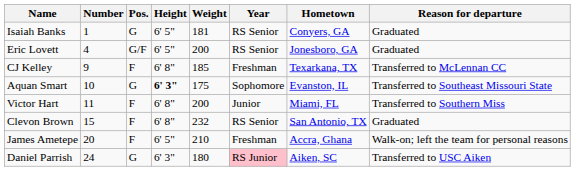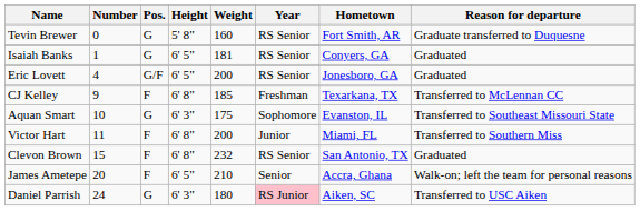+ row: Tevin Brewer | 0 | G | 5' 8" | 160 | RS Senior | Fort Smith, AR | Graduate transferred to Duquesne
Aquan Smart | Height: bold -> normal
James Ametepe | Year: Freshman -> Senior
